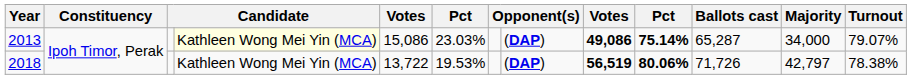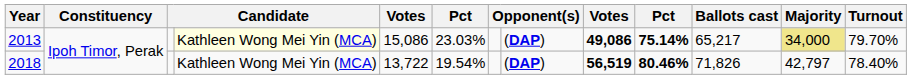2013 | Ballots cast: 65,287 -> 65,217
2013 | Majority: no background -> khaki background
2013 | Turnout: 79.07% -> 79.70%
2018 | column 6: 19.53% -> 19.54%
2018 | column 10: 80.06% -> 80.46%
2018 | Ballots cast: 71,726 -> 71,826
2018 | Turnout: 78.38% -> 78.40%
